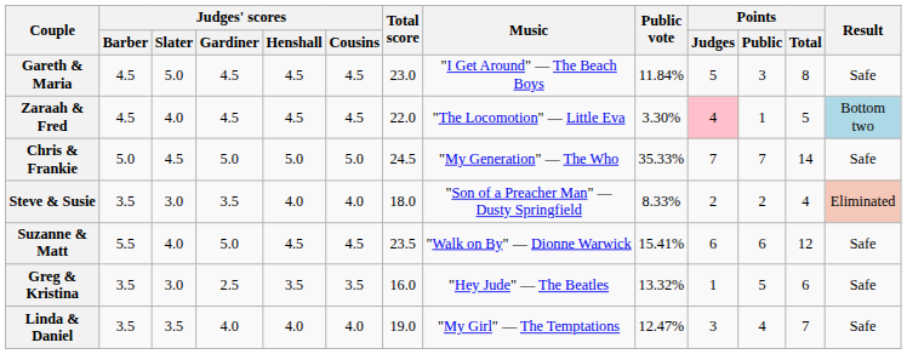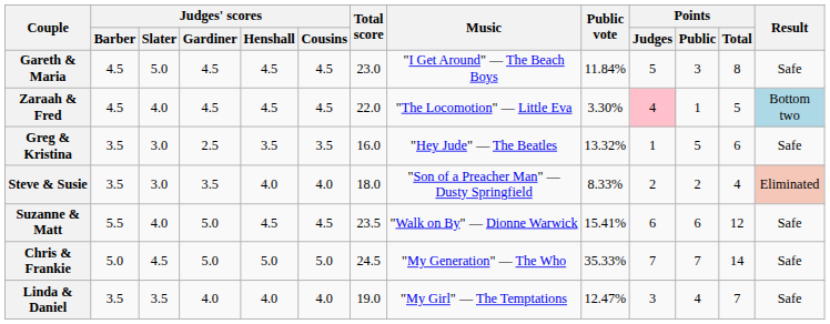rows swapped: Chris & Frankie <-> Greg & Kristina
